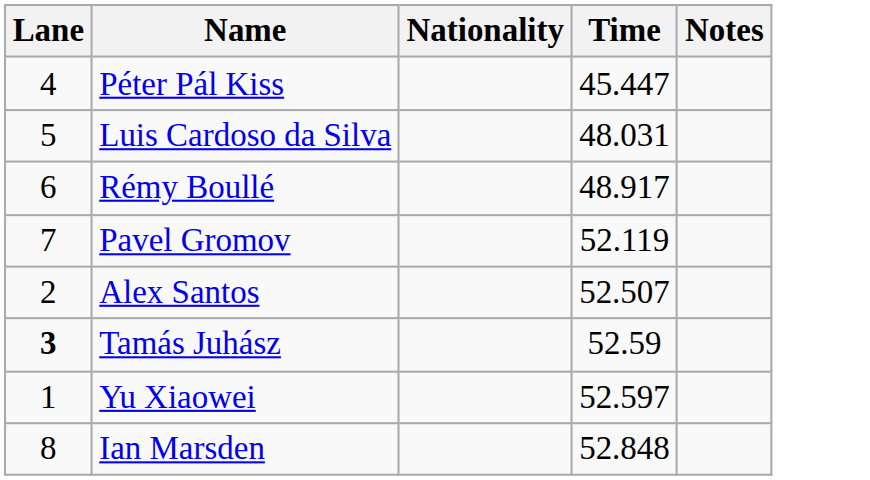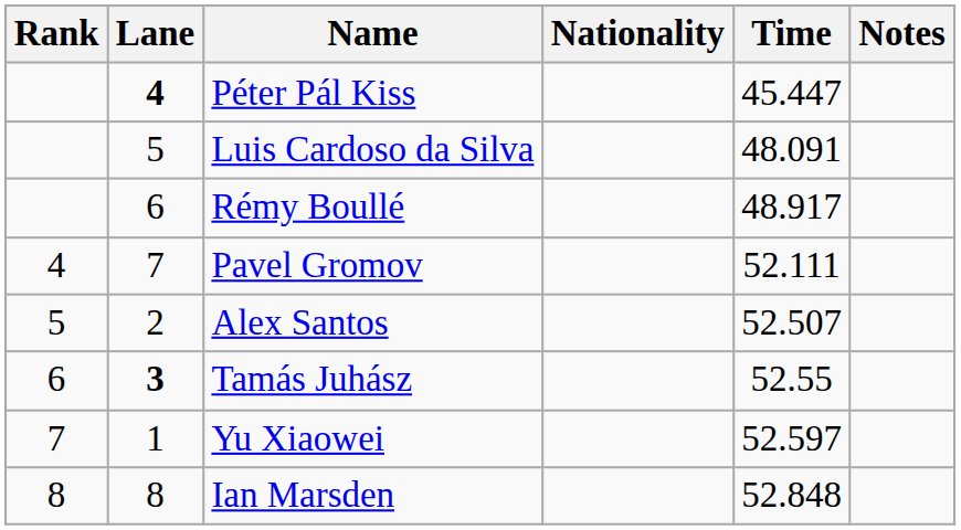+ column: Rank | 4 | 5 | 6 | 7 | 8
Péter Pál Kiss | Lane: normal -> bold
Luis Cardoso da Silva | Time: 48.031 -> 48.091
Pavel Gromov | Time: 52.119 -> 52.111
Tamás Juhász | Time: 52.59 -> 52.55
